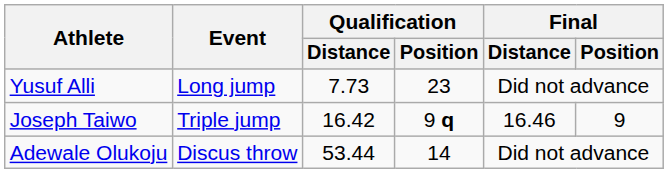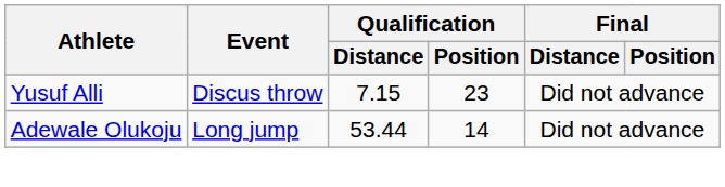Yusuf Alli | Event: Long jump -> Discus throw
Yusuf Alli | Qualification / Distance: 7.73 -> 7.15
- row: Joseph Taiwo | Triple jump | 16.42 | 9 q | 16.46 | 9
Adewale Olukoju | Event: Discus throw -> Long jump
